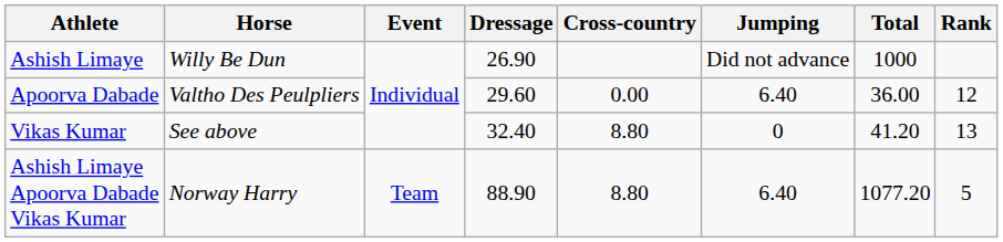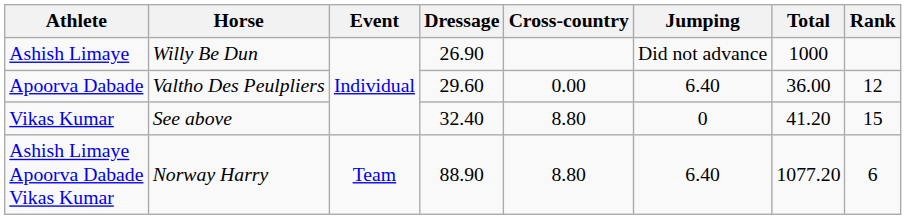Vikas Kumar | Rank: 13 -> 15
Ashish Limaye Apoorva Dabade Vikas Kumar | Rank: 5 -> 6
